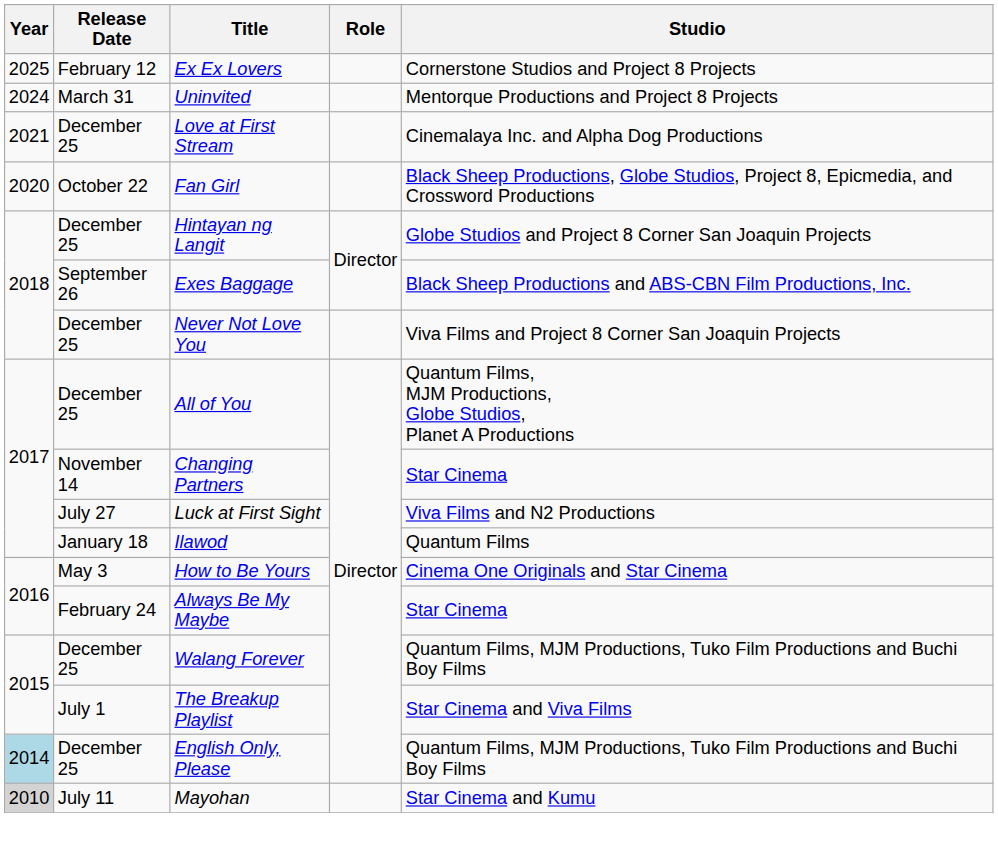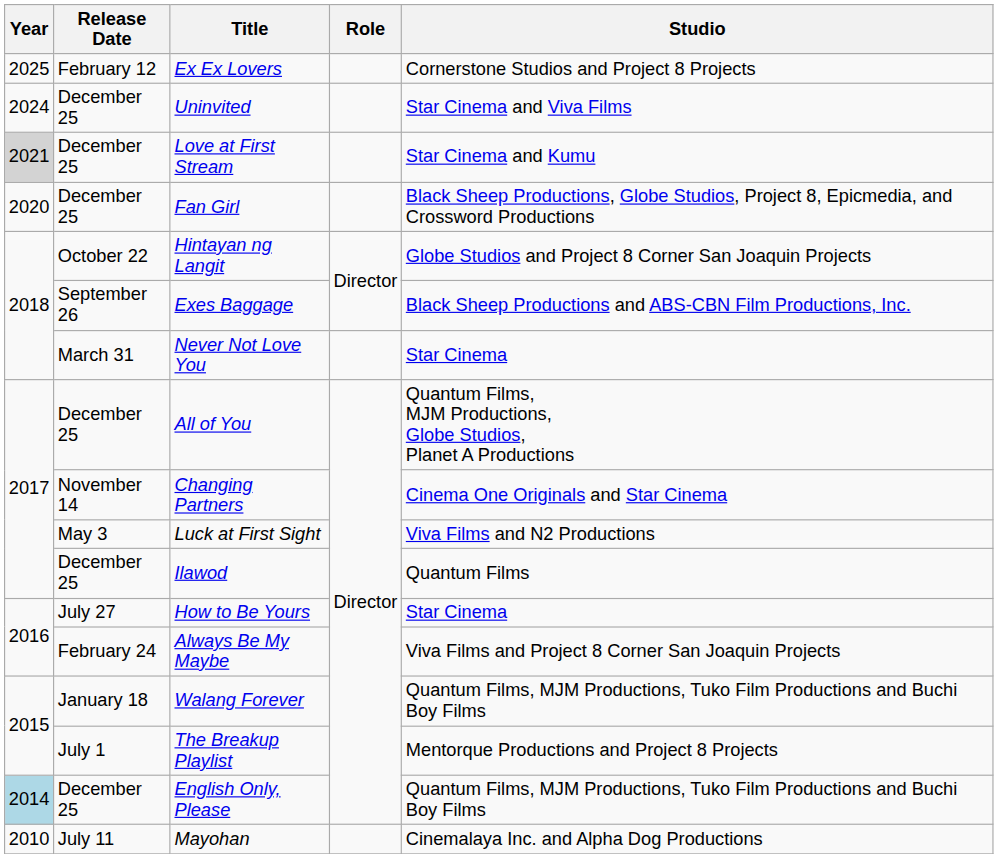Uninvited | Release Date: March 31 -> December 25
Uninvited | Studio: Mentorque Productions and Project 8 Projects -> Star Cinema and Viva Films
Love at First Stream | Year: no background -> lightgrey background
Love at First Stream | Studio: Cinemalaya Inc. and Alpha Dog Productions -> Star Cinema and Kumu
Fan Girl | Release Date: October 22 -> December 25
Hintayan ng Langit | Release Date: December 25 -> October 22
Never Not Love You | Release Date: December 25 -> March 31
Never Not Love You | Studio: Viva Films and Project 8 Corner San Joaquin Projects -> Star Cinema
Changing Partners | Studio: Star Cinema -> Cinema One Originals and Star Cinema
Luck at First Sight | Release Date: July 27 -> May 3
Ilawod | Release Date: January 18 -> December 25
How to Be Yours | Release Date: May 3 -> July 27
How to Be Yours | Studio: Cinema One Originals and Star Cinema -> Star Cinema
Always Be My Maybe | Studio: Star Cinema -> Viva Films and Project 8 Corner San Joaquin Projects
Walang Forever | Release Date: December 25 -> January 18
The Breakup Playlist | Studio: Star Cinema and Viva Films -> Mentorque Productions and Project 8 Projects
Mayohan | Year: lightgrey background -> no background
Mayohan | Studio: Star Cinema and Kumu -> Cinemalaya Inc. and Alpha Dog Productions
